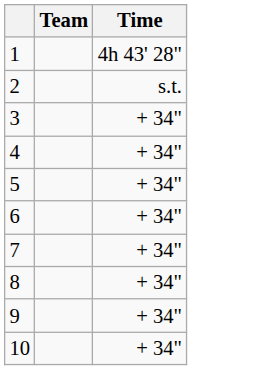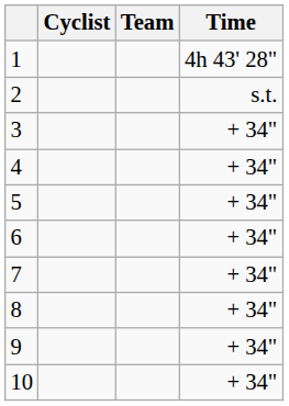+ column: Cyclist
